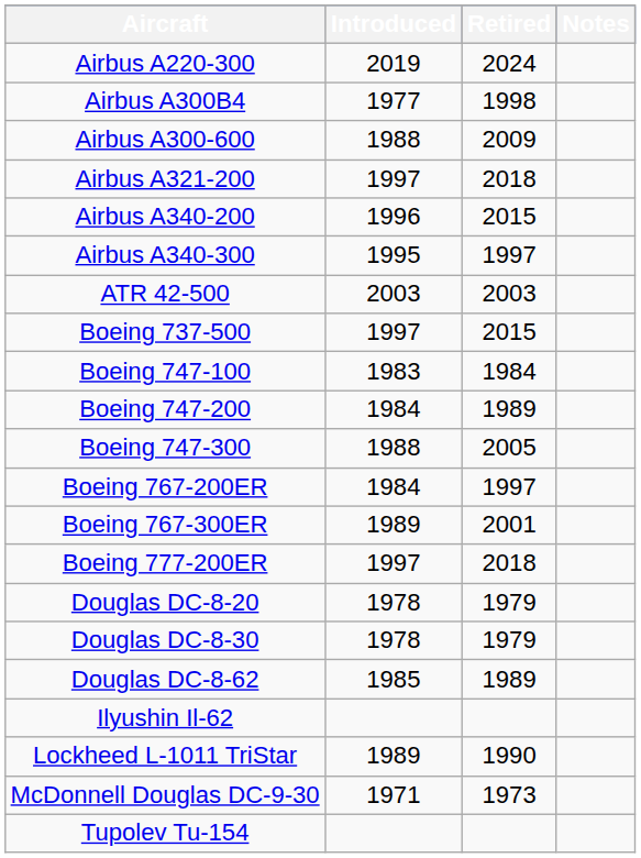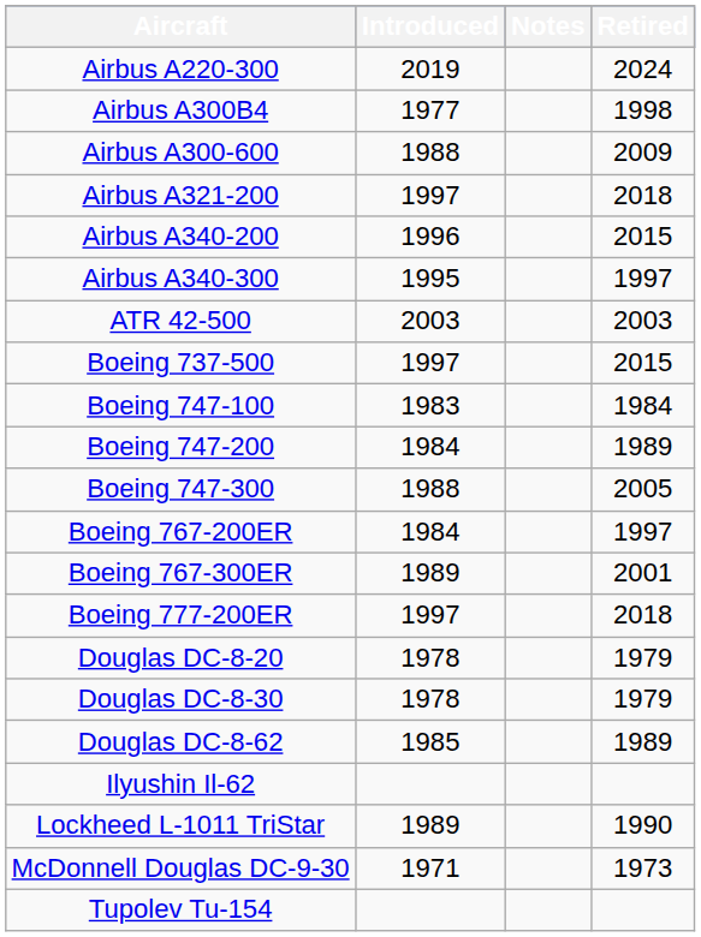columns swapped: Retired <-> Notes
